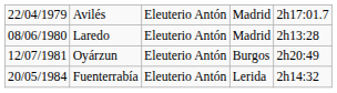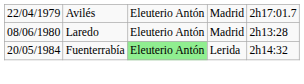- row: 12/07/1981 | Oyárzun | Eleuterio Antón | Burgos | 2h20:49
Fuenterrabía | column 3: no background -> lightgreen background
